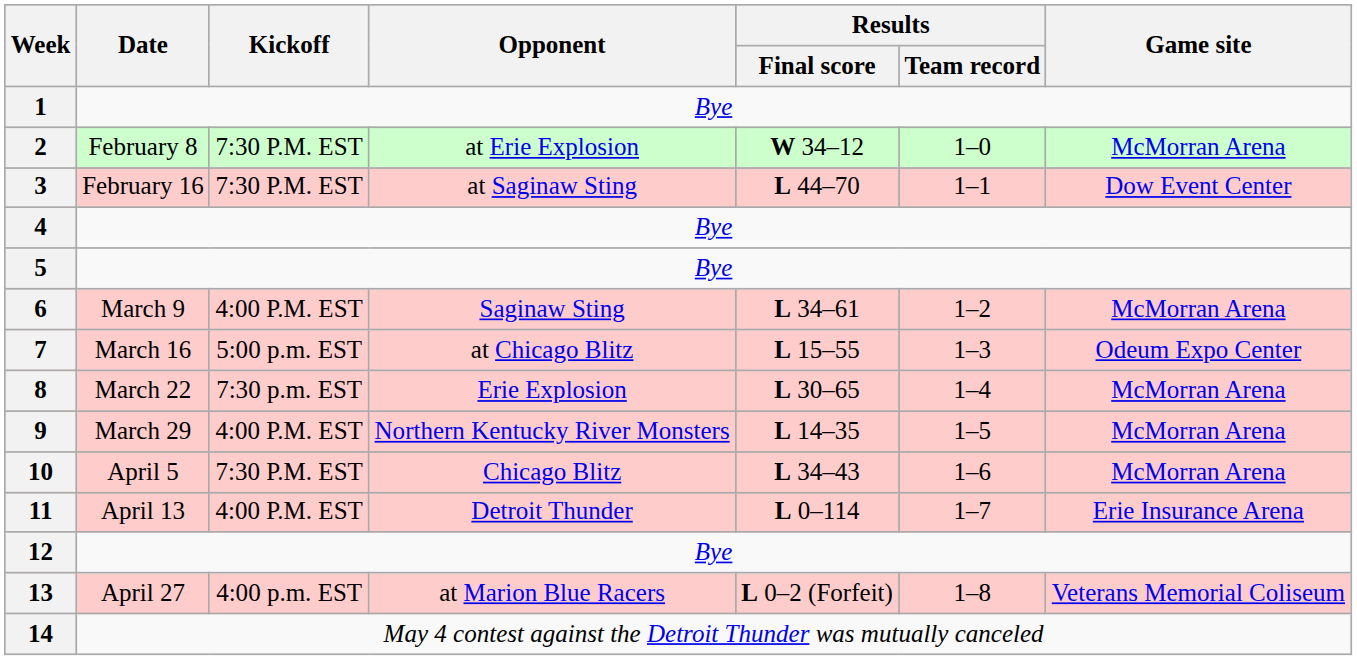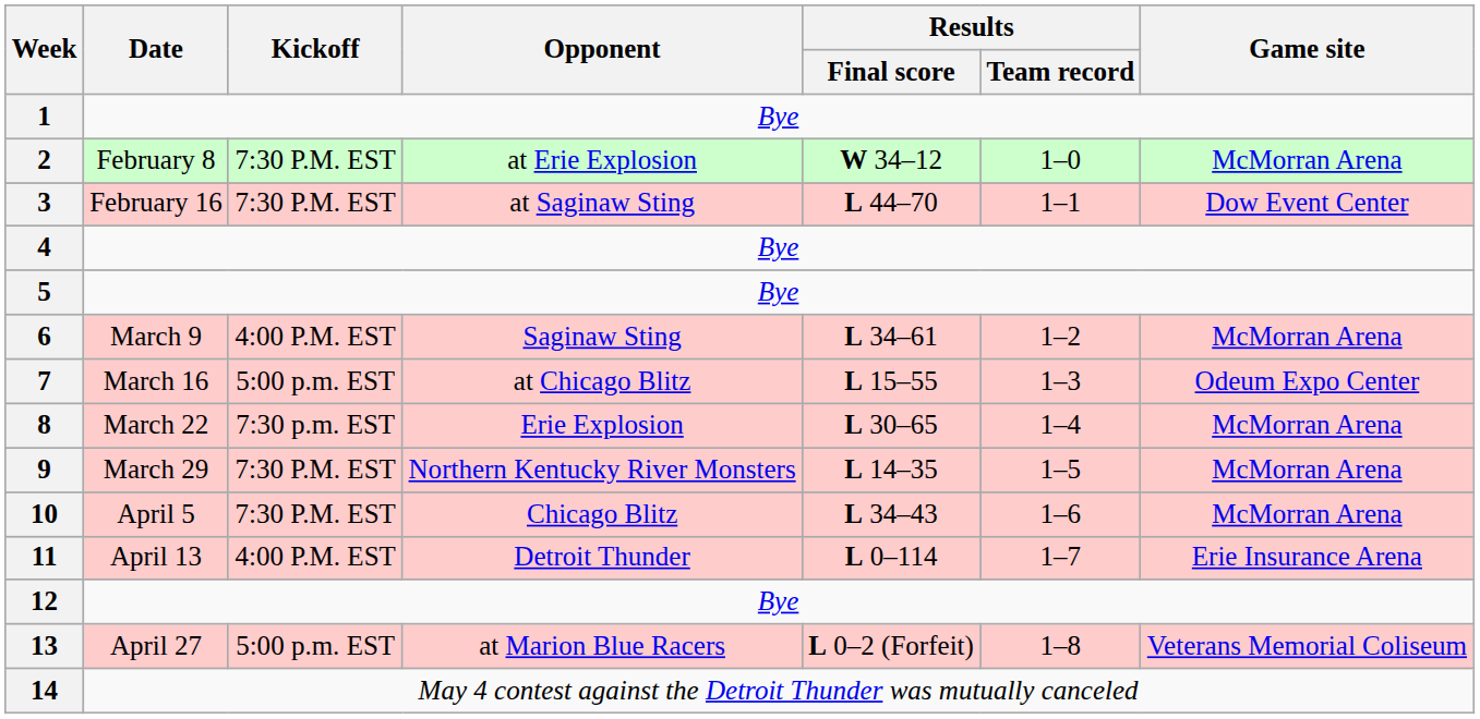9 | Kickoff: 4:00 P.M. EST -> 7:30 P.M. EST
13 | Kickoff: 4:00 p.m. EST -> 5:00 p.m. EST
